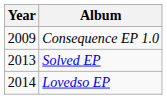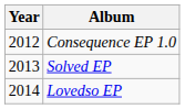Consequence EP 1.0 | Year: 2009 -> 2012
